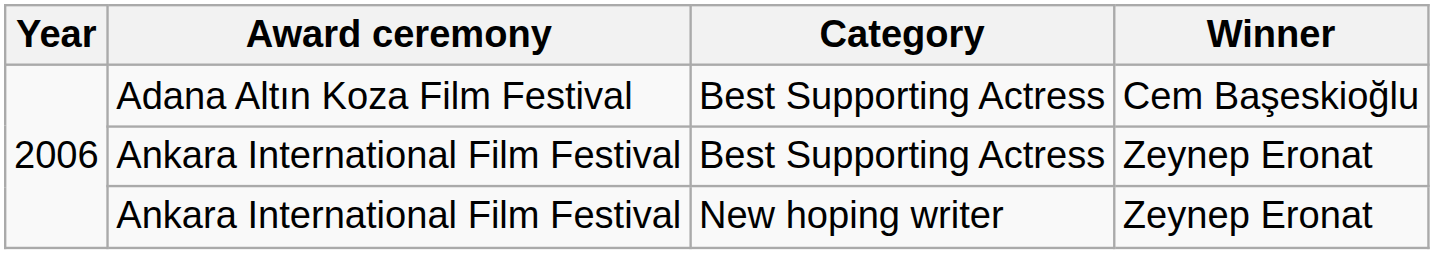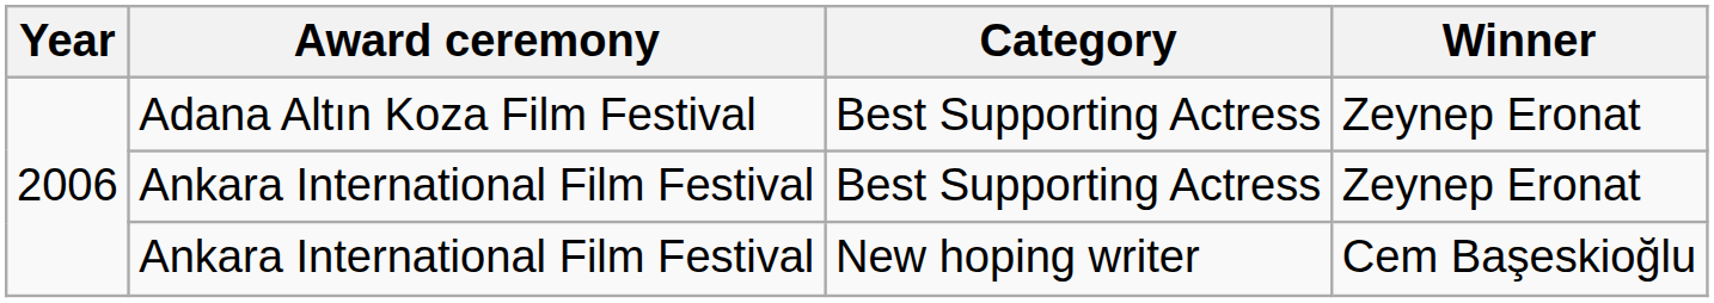Adana Altın Koza Film Festival | Winner: Cem Başeskioğlu -> Zeynep Eronat
Ankara International Film Festival / New hoping writer | Winner: Zeynep Eronat -> Cem Başeskioğlu
